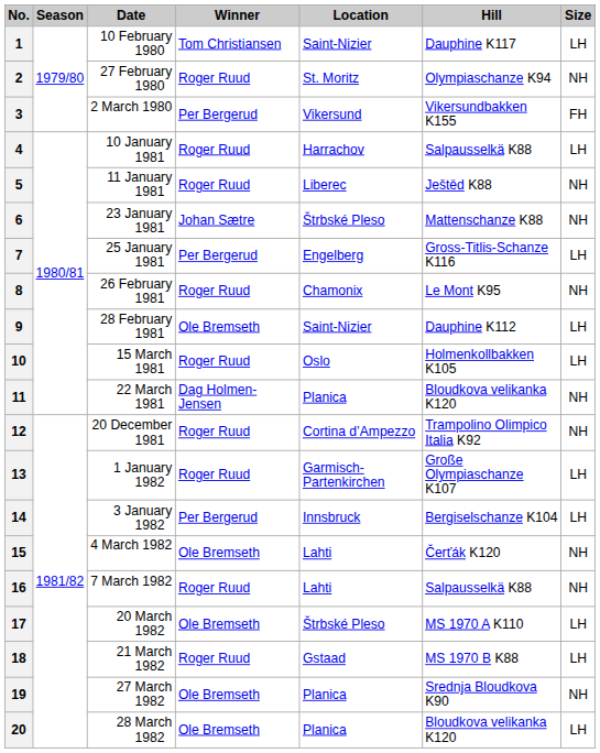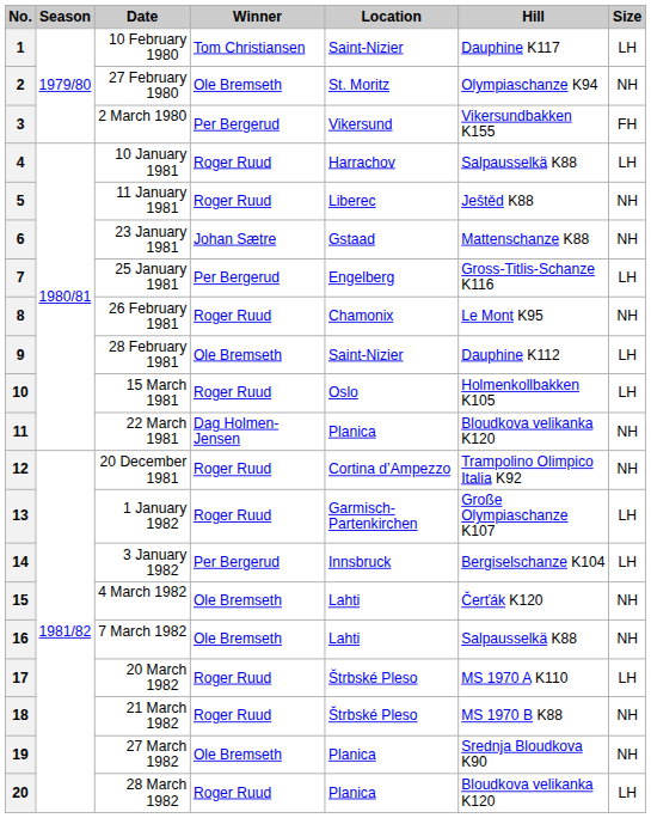2 | Winner: Roger Ruud -> Ole Bremseth
6 | Location: Štrbské Pleso -> Gstaad
16 | Winner: Roger Ruud -> Ole Bremseth
17 | Winner: Ole Bremseth -> Roger Ruud
18 | Location: Gstaad -> Štrbské Pleso
18 | Size: LH -> NH
20 | Winner: Ole Bremseth -> Roger Ruud
